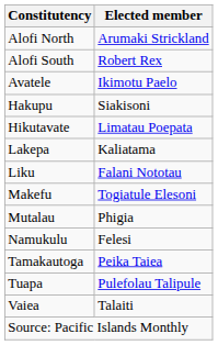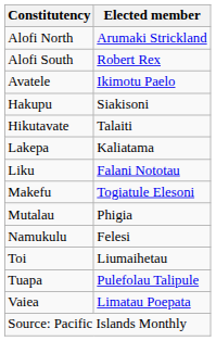Hikutavate | Elected member: Limatau Poepata -> Talaiti
- row: Tamakautoga | Peika Taiea
+ row: Toi | Liumaihetau
Vaiea | Elected member: Talaiti -> Limatau Poepata
